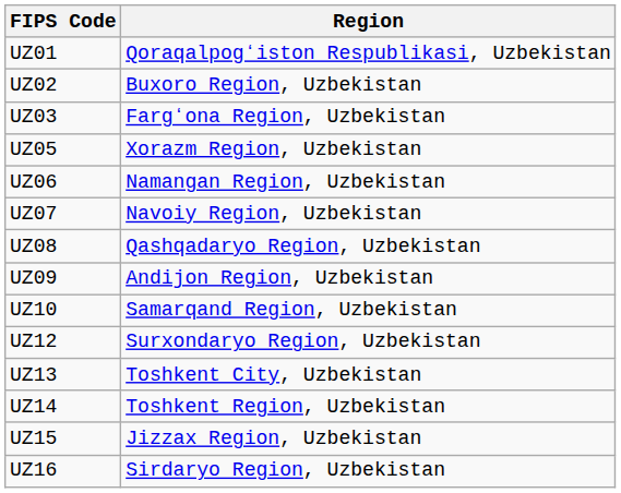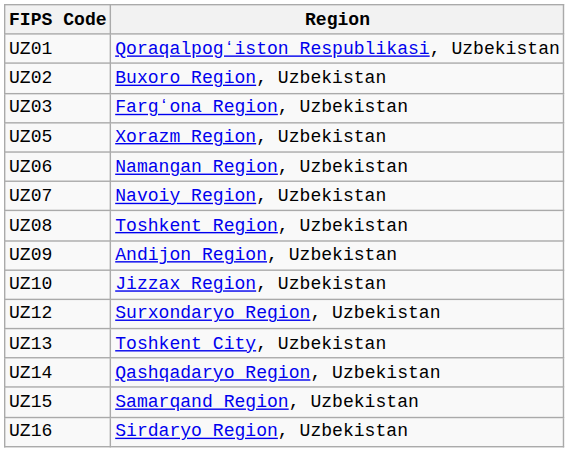UZ08 | Region: Qashqadaryo Region, Uzbekistan -> Toshkent Region, Uzbekistan
UZ10 | Region: Samarqand Region, Uzbekistan -> Jizzax Region, Uzbekistan
UZ14 | Region: Toshkent Region, Uzbekistan -> Qashqadaryo Region, Uzbekistan
UZ15 | Region: Jizzax Region, Uzbekistan -> Samarqand Region, Uzbekistan
